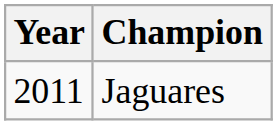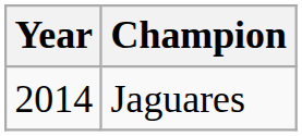Jaguares | Year: 2011 -> 2014
